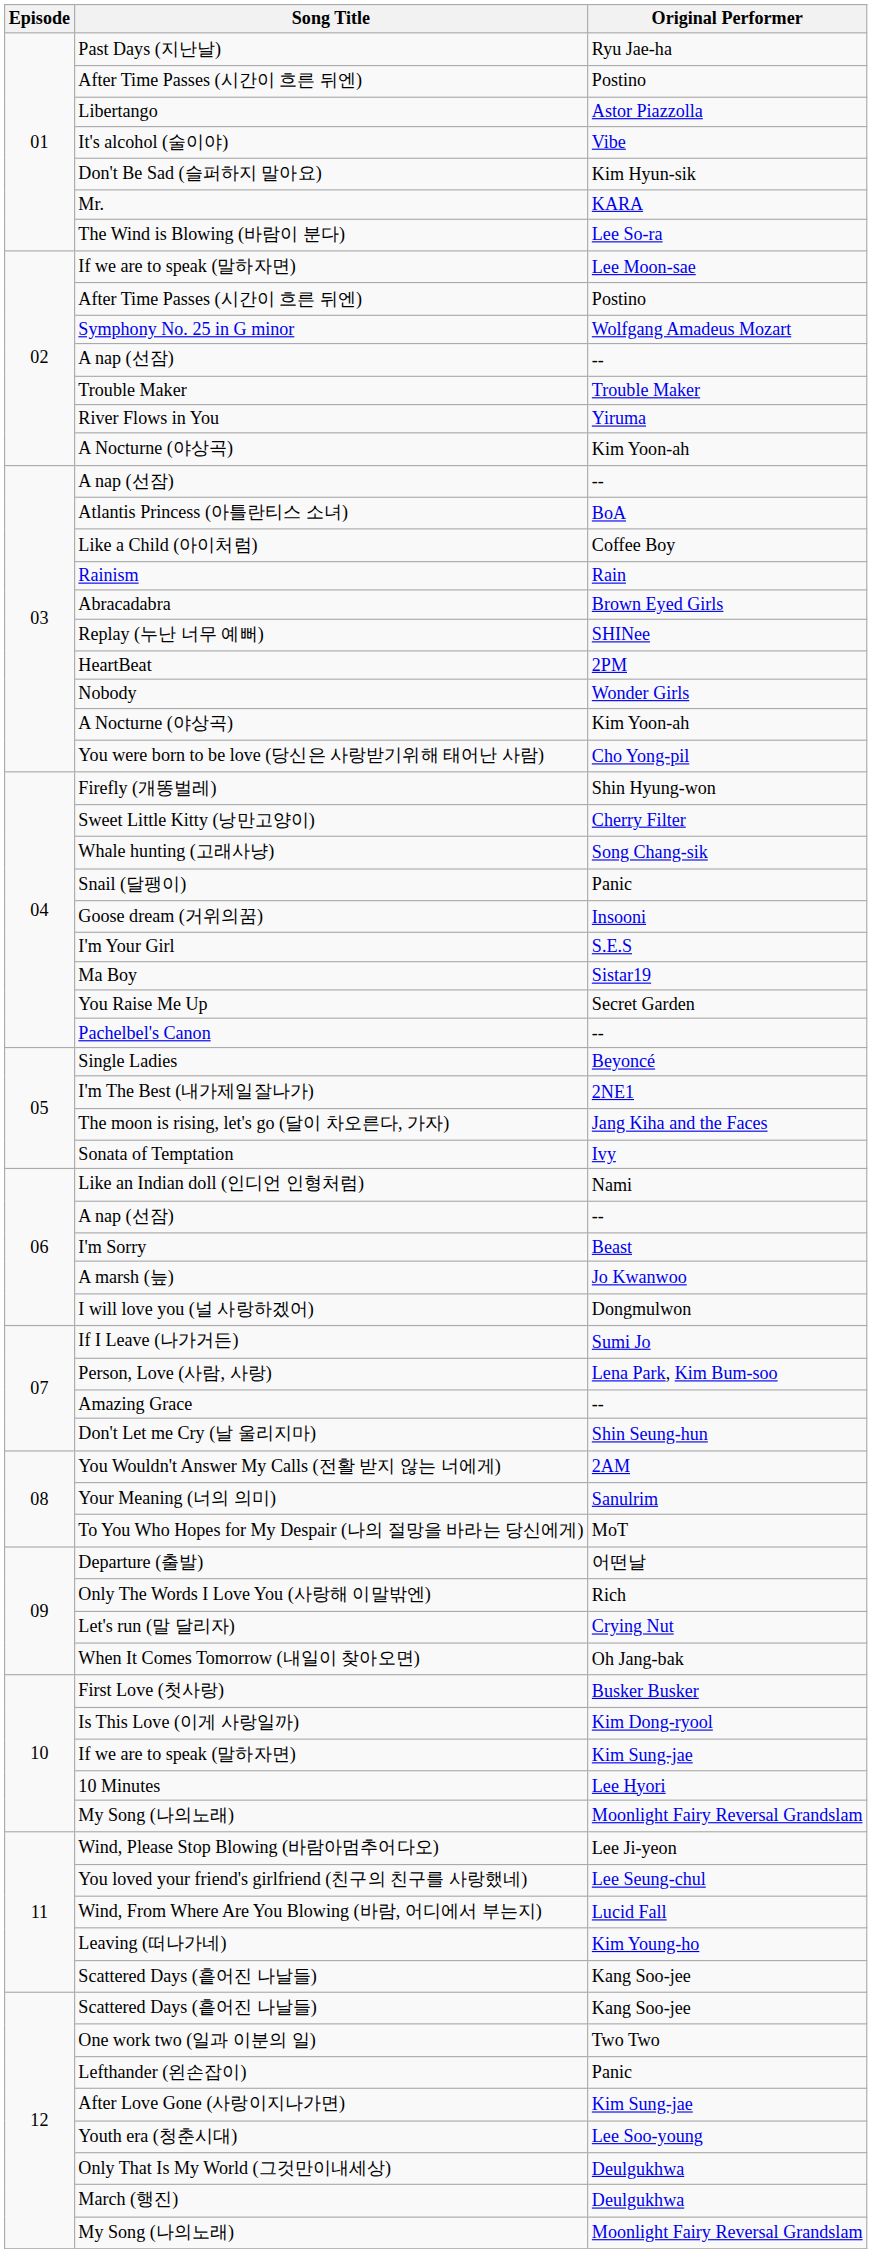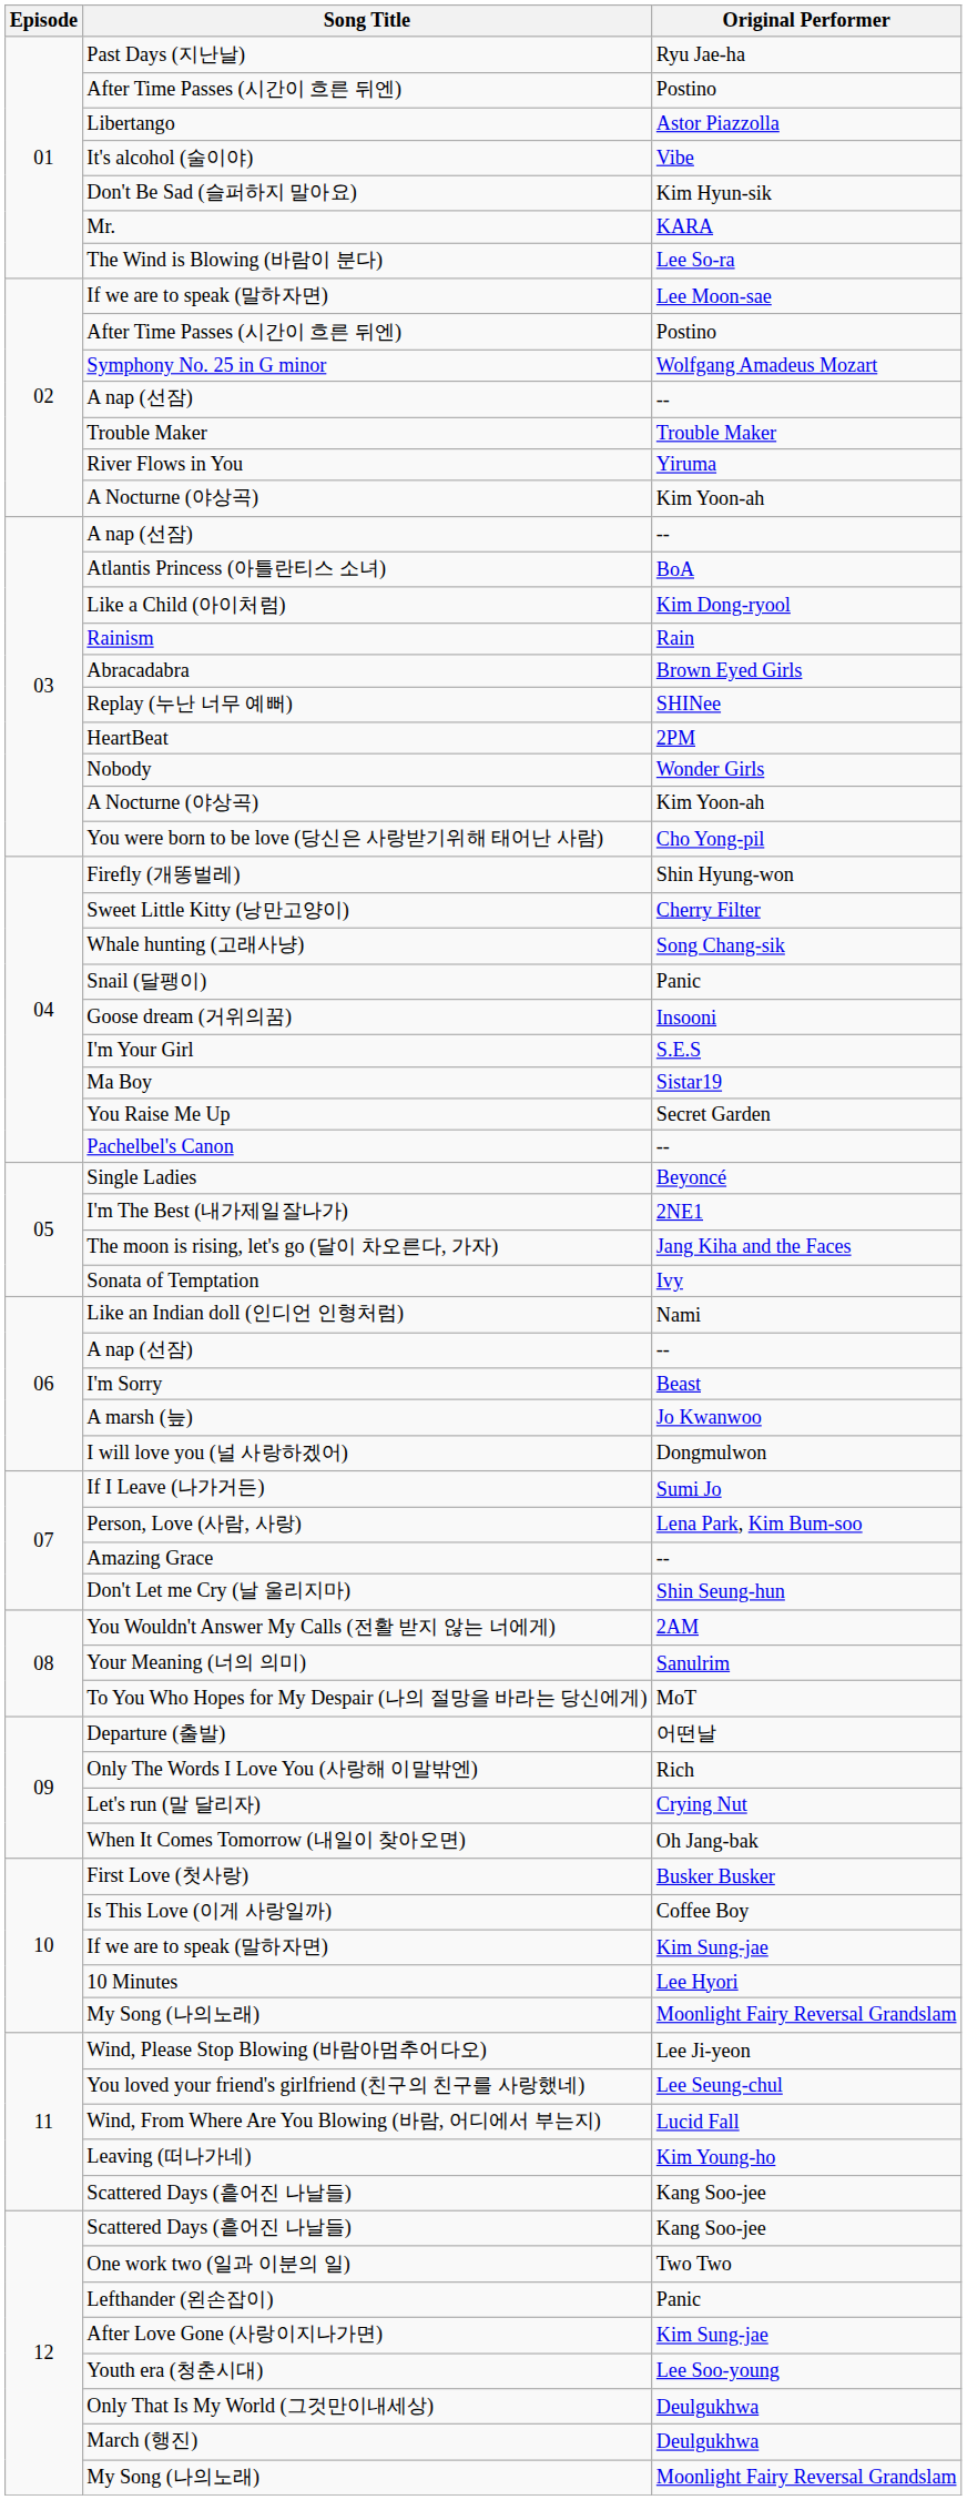Like a Child (아이처럼) | Original Performer: Coffee Boy -> Kim Dong-ryool
Is This Love (이게 사랑일까) | Original Performer: Kim Dong-ryool -> Coffee Boy
